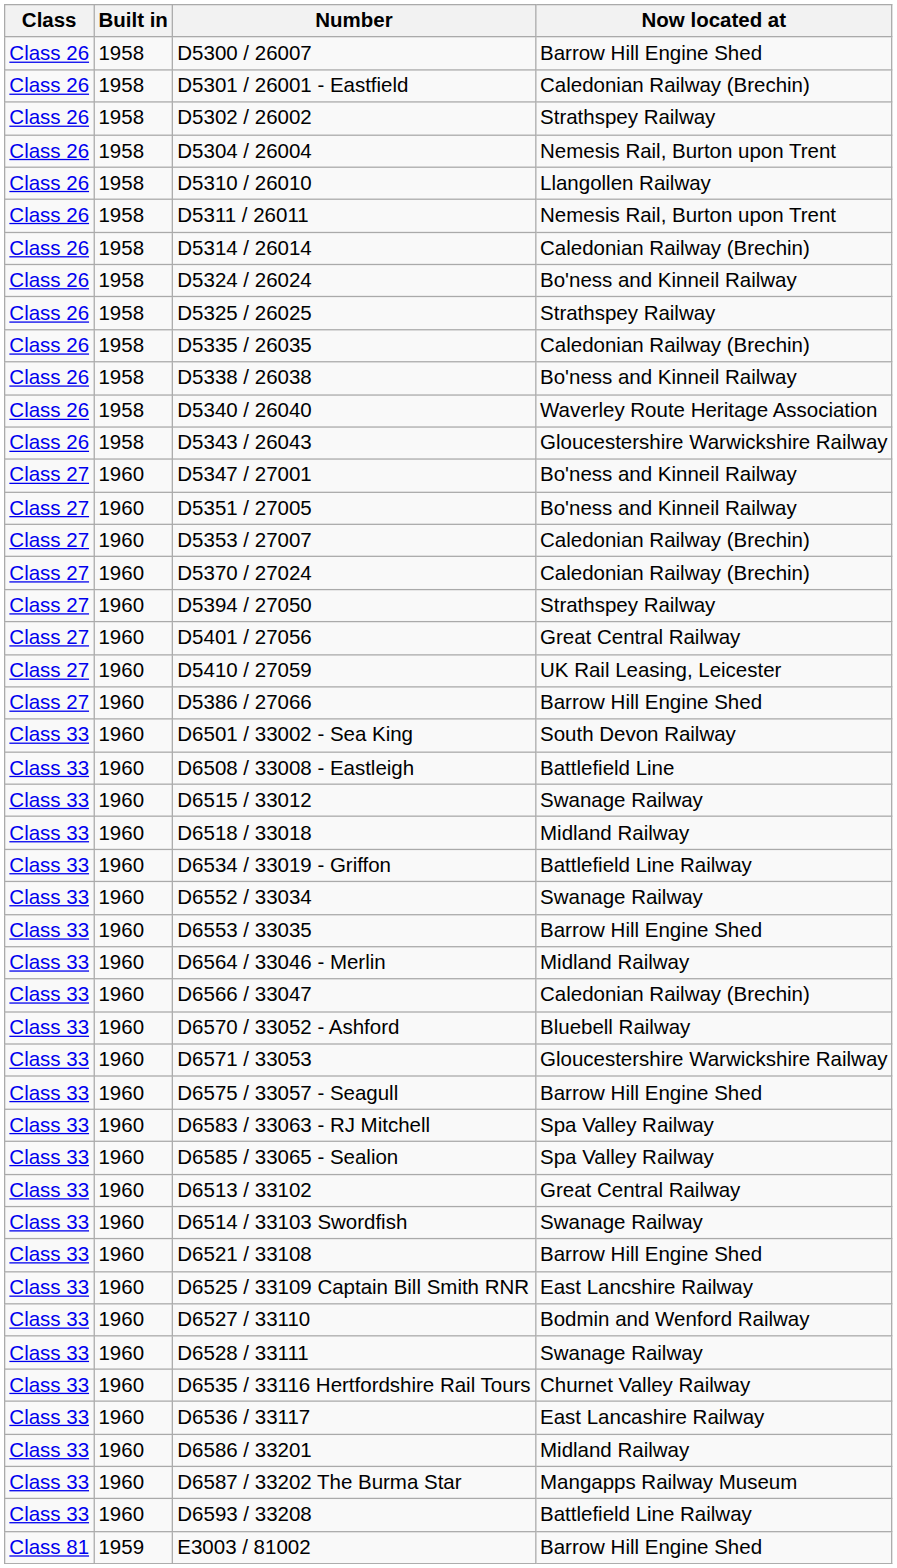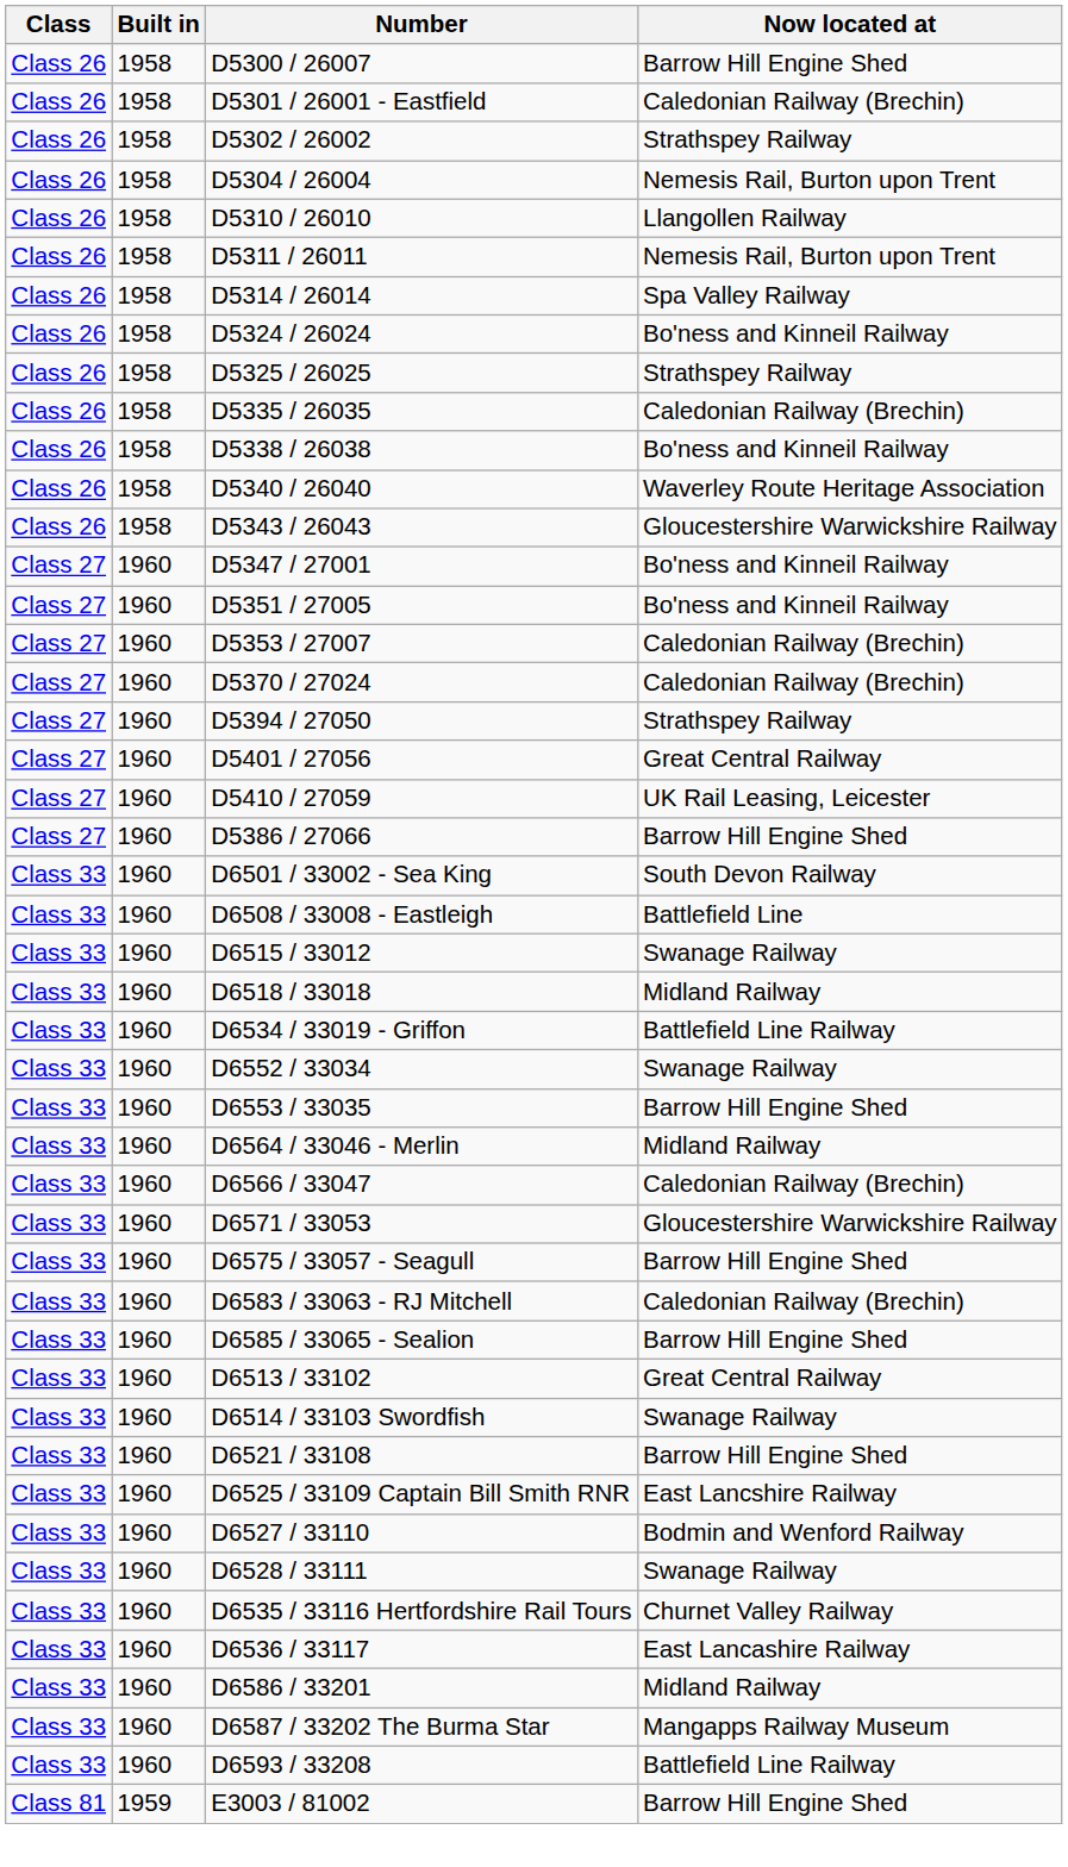D5314 / 26014 | Now located at: Caledonian Railway (Brechin) -> Spa Valley Railway
- row: Class 33 | 1960 | D6570 / 33052 - Ashford | Bluebell Railway
D6583 / 33063 - RJ Mitchell | Now located at: Spa Valley Railway -> Caledonian Railway (Brechin)
D6585 / 33065 - Sealion | Now located at: Spa Valley Railway -> Barrow Hill Engine Shed
